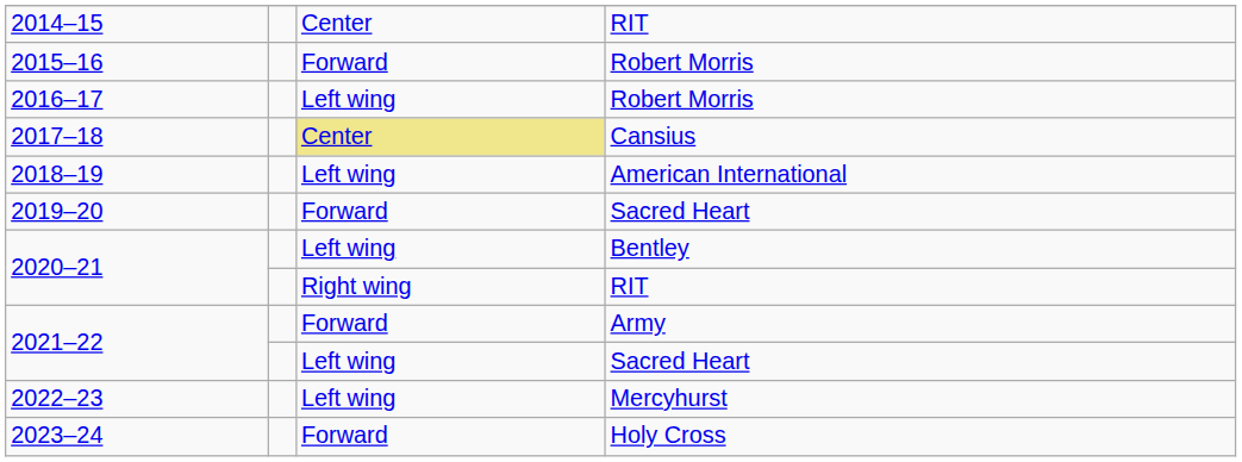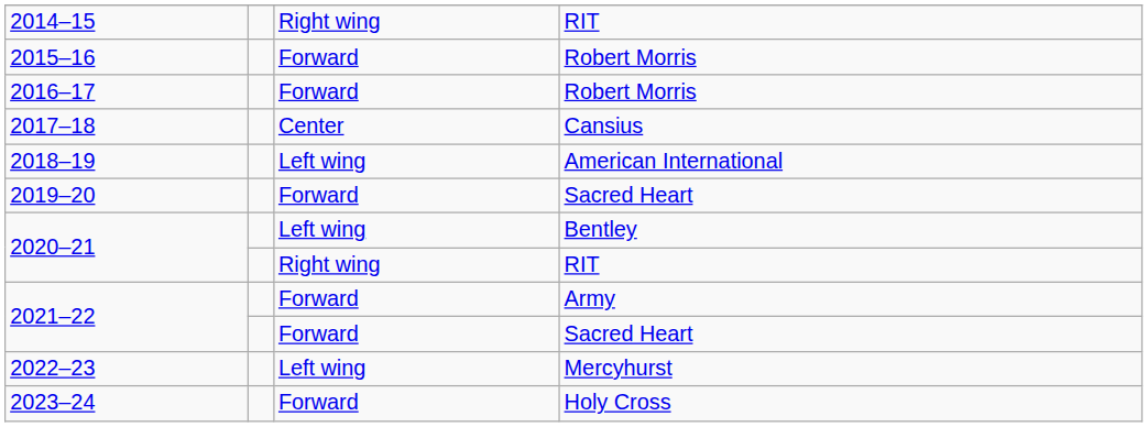2014–15 | column 3: Center -> Right wing
2016–17 | column 3: Left wing -> Forward
2017–18 | column 3: khaki background -> no background
2021–22 / Sacred Heart | column 3: Left wing -> Forward
